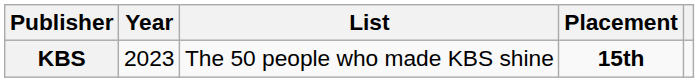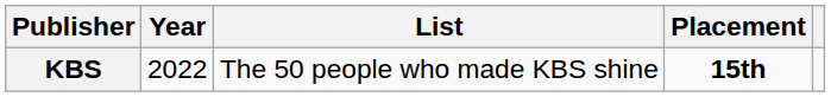KBS | Year: 2023 -> 2022
